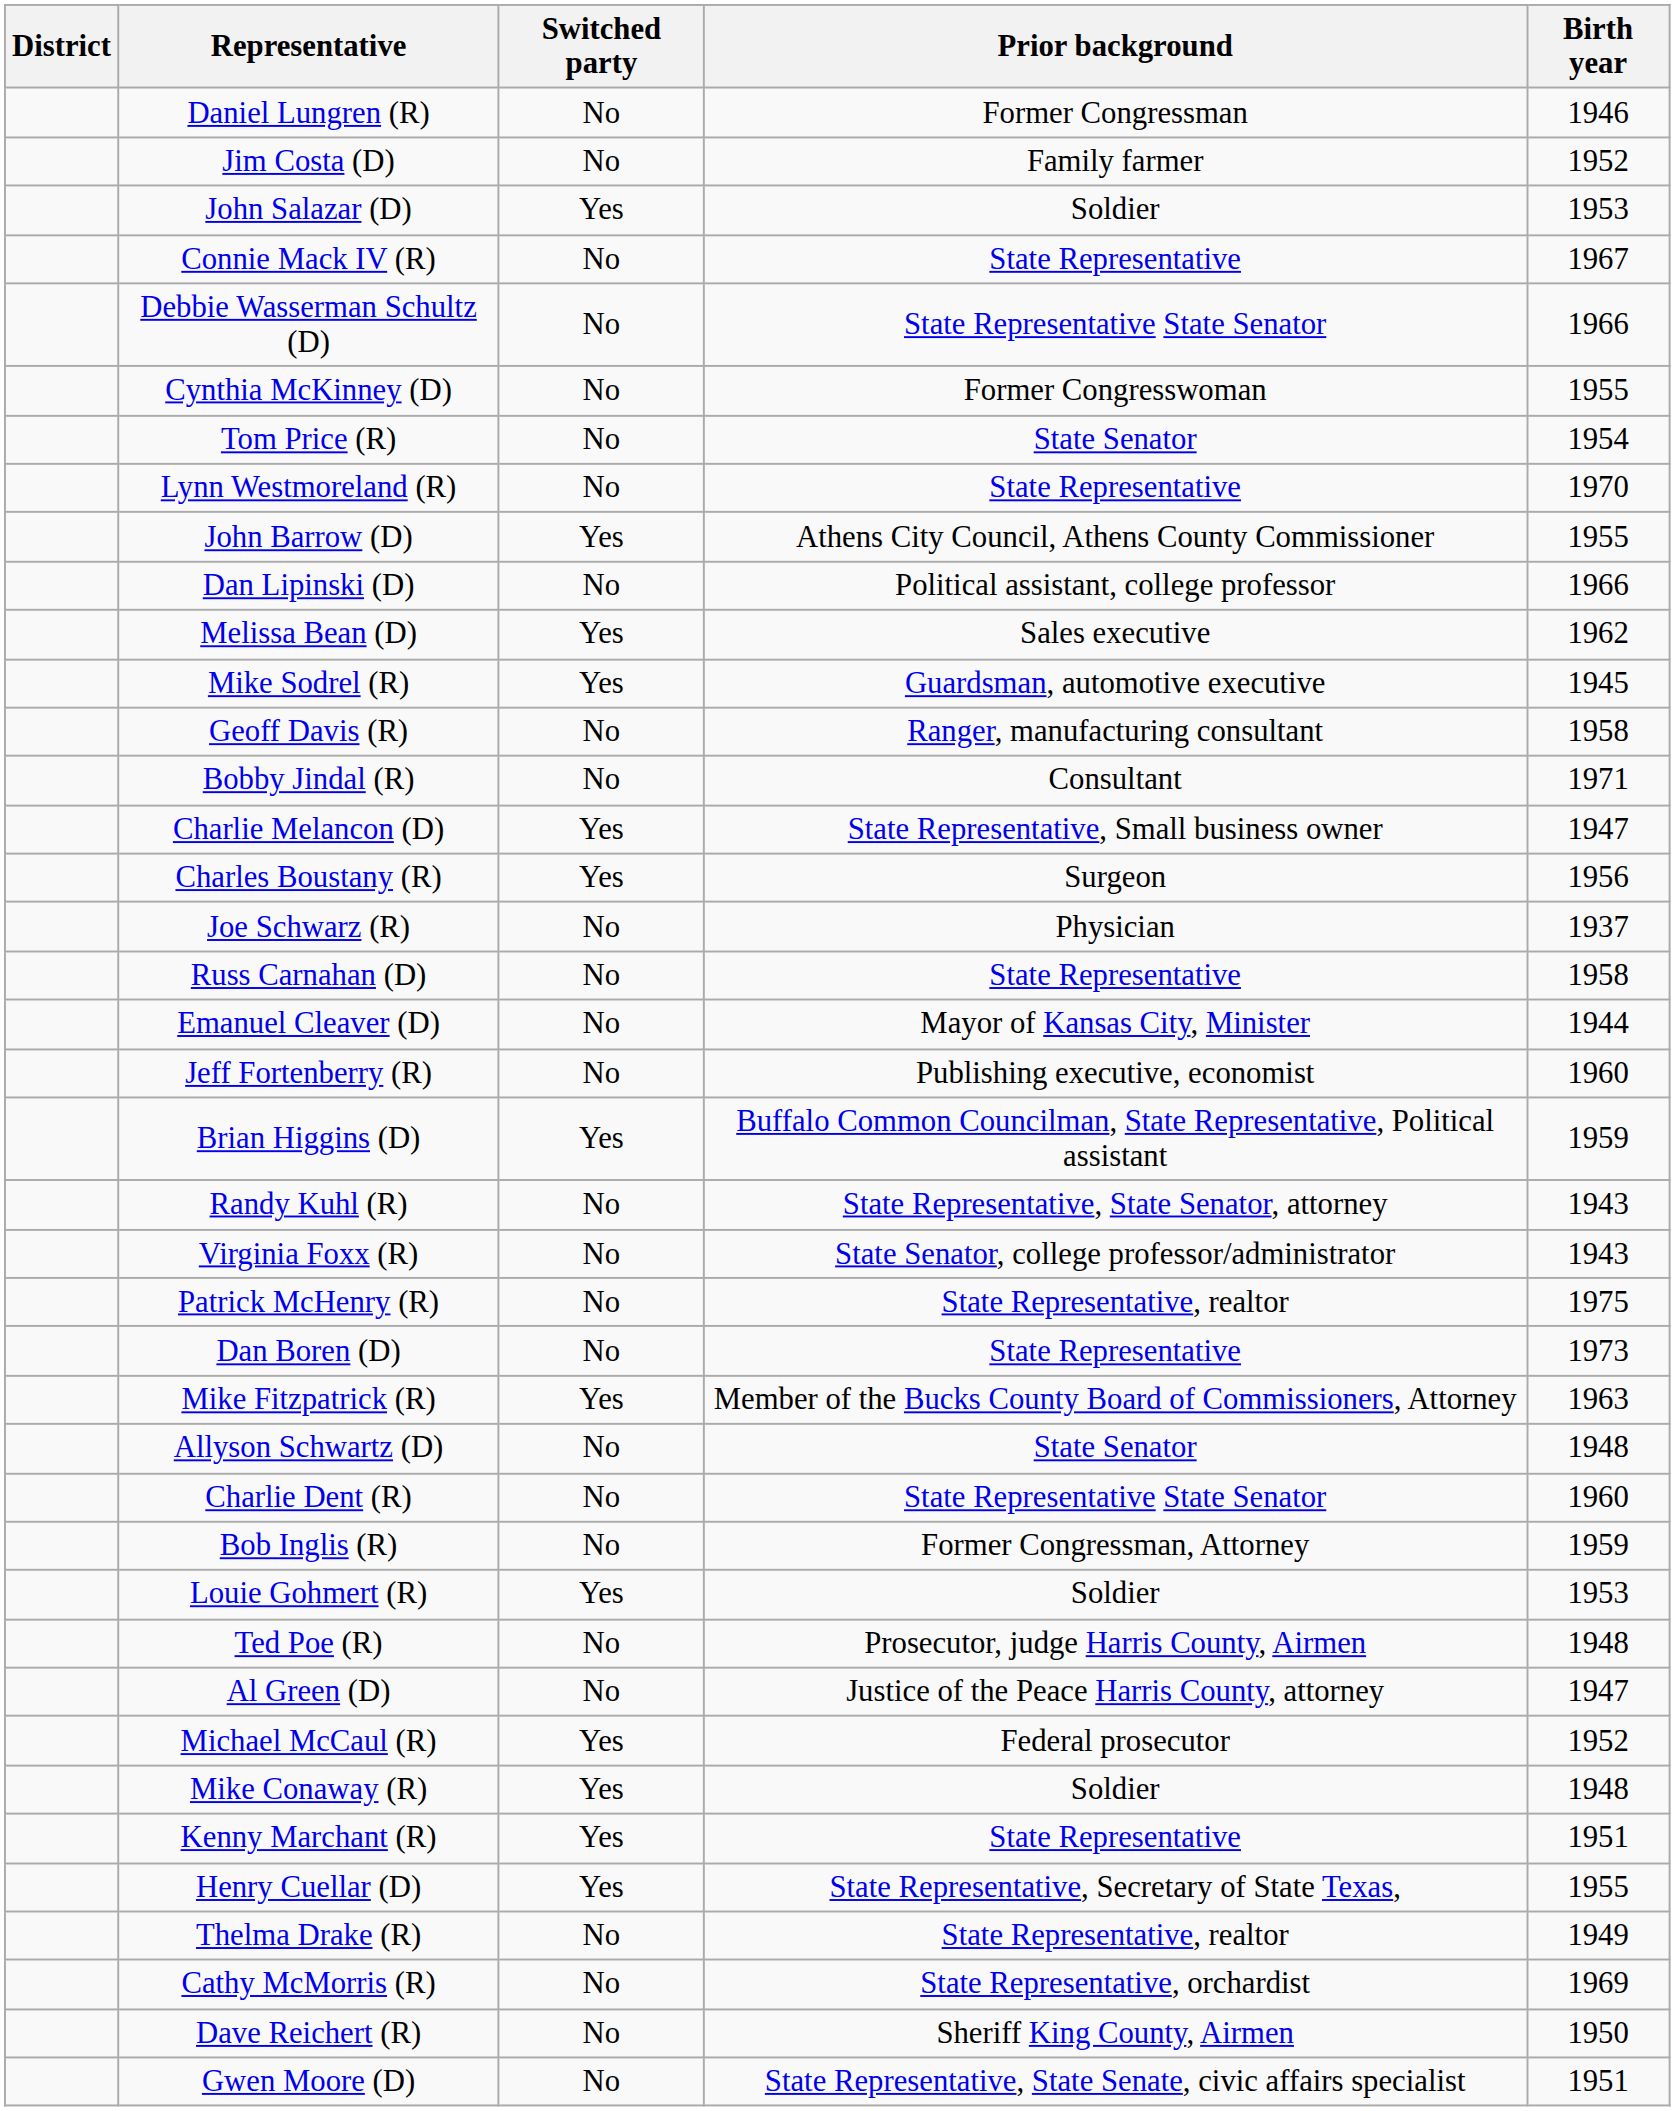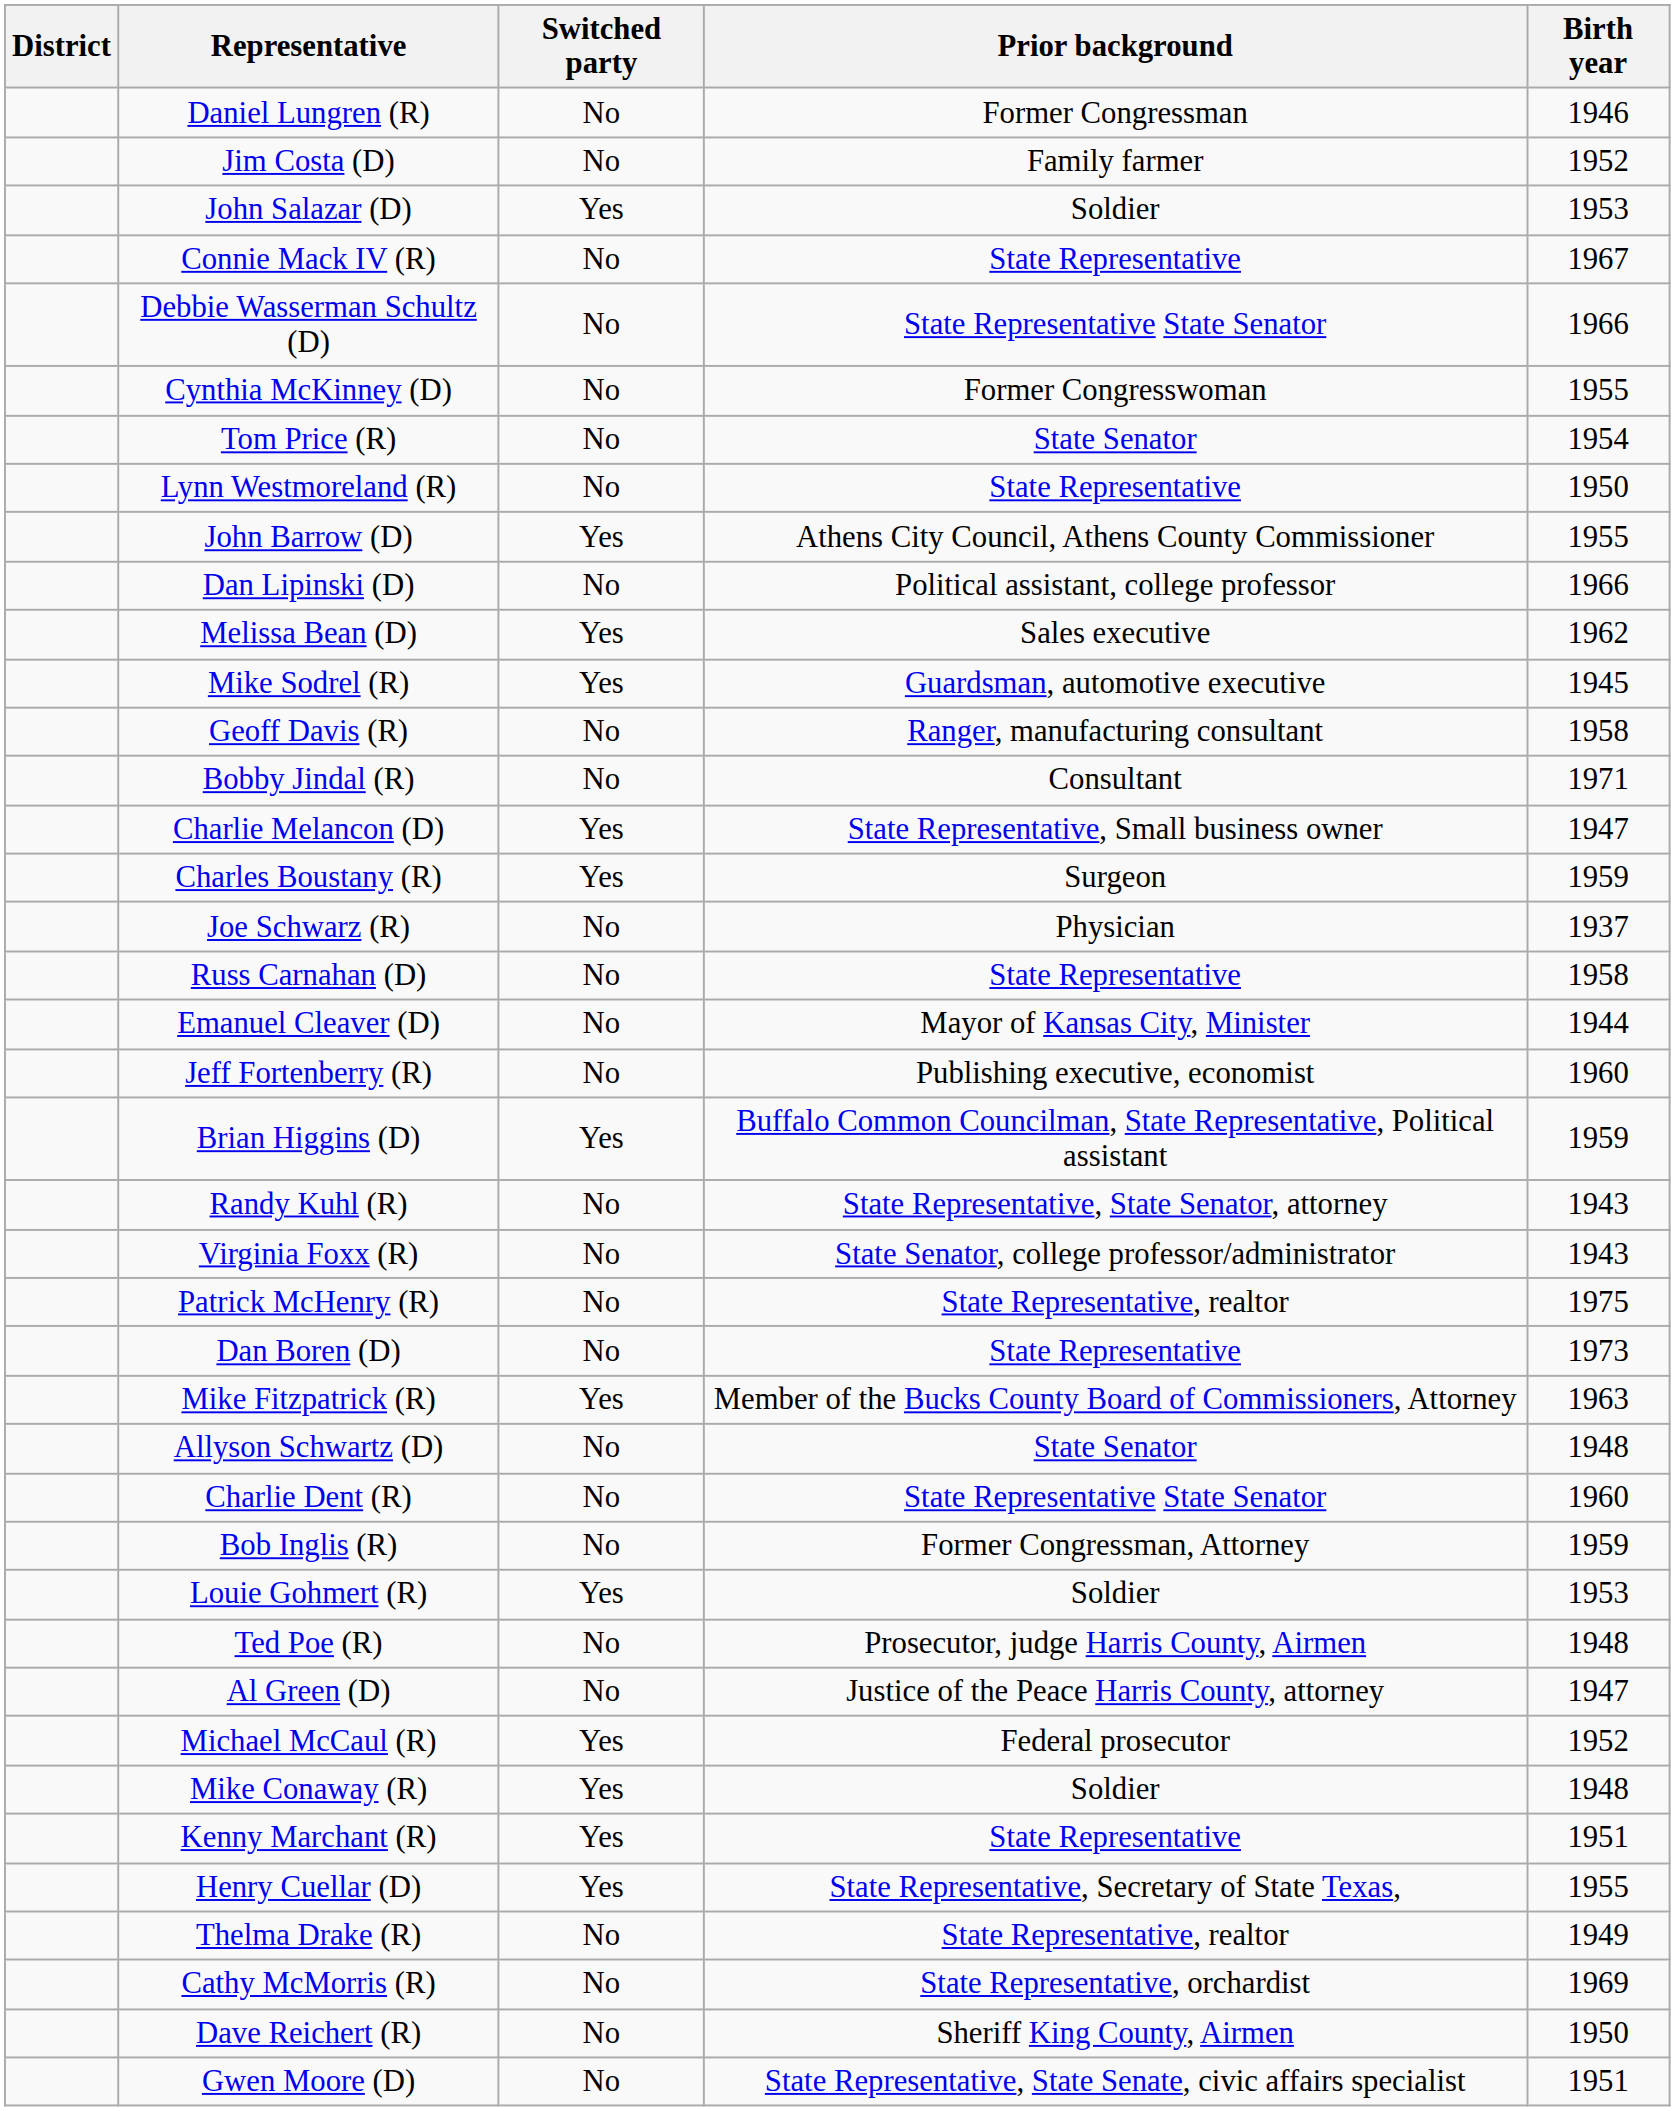Lynn Westmoreland (R) | Birth year: 1970 -> 1950
Charles Boustany (R) | Birth year: 1956 -> 1959
